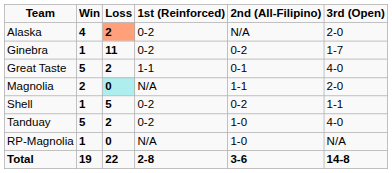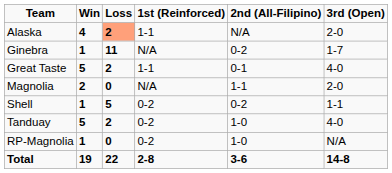Alaska | 1st (Reinforced): 0-2 -> 1-1
Ginebra | 1st (Reinforced): 0-2 -> N/A
Magnolia | Loss: paleturquoise background -> no background
RP-Magnolia | 1st (Reinforced): N/A -> 0-2
